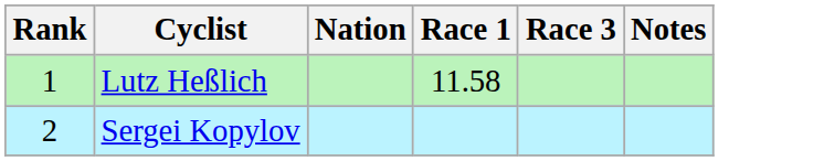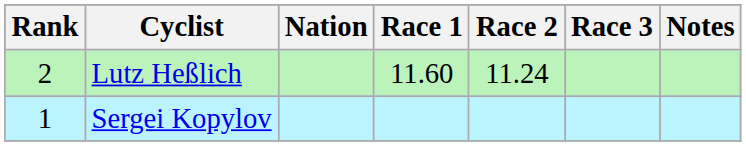+ column: Race 2 | 11.24
Lutz Heßlich | Rank: 1 -> 2
Lutz Heßlich | Race 1: 11.58 -> 11.60
Sergei Kopylov | Rank: 2 -> 1
